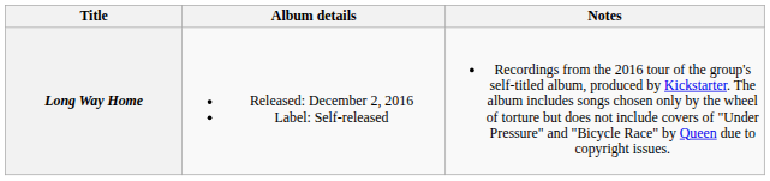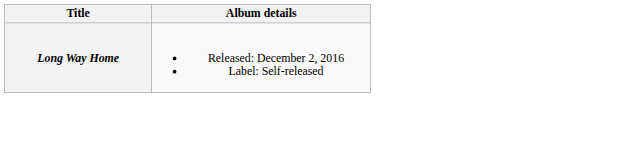- column: Notes | Recordings from the 2016 tour of the group's self-titled album, produced by Kickstarter. The album includes songs chosen only by the wheel of torture but does not include covers of "Under Pressure" and "Bicycle Race" by Queen due to copyright issues.
